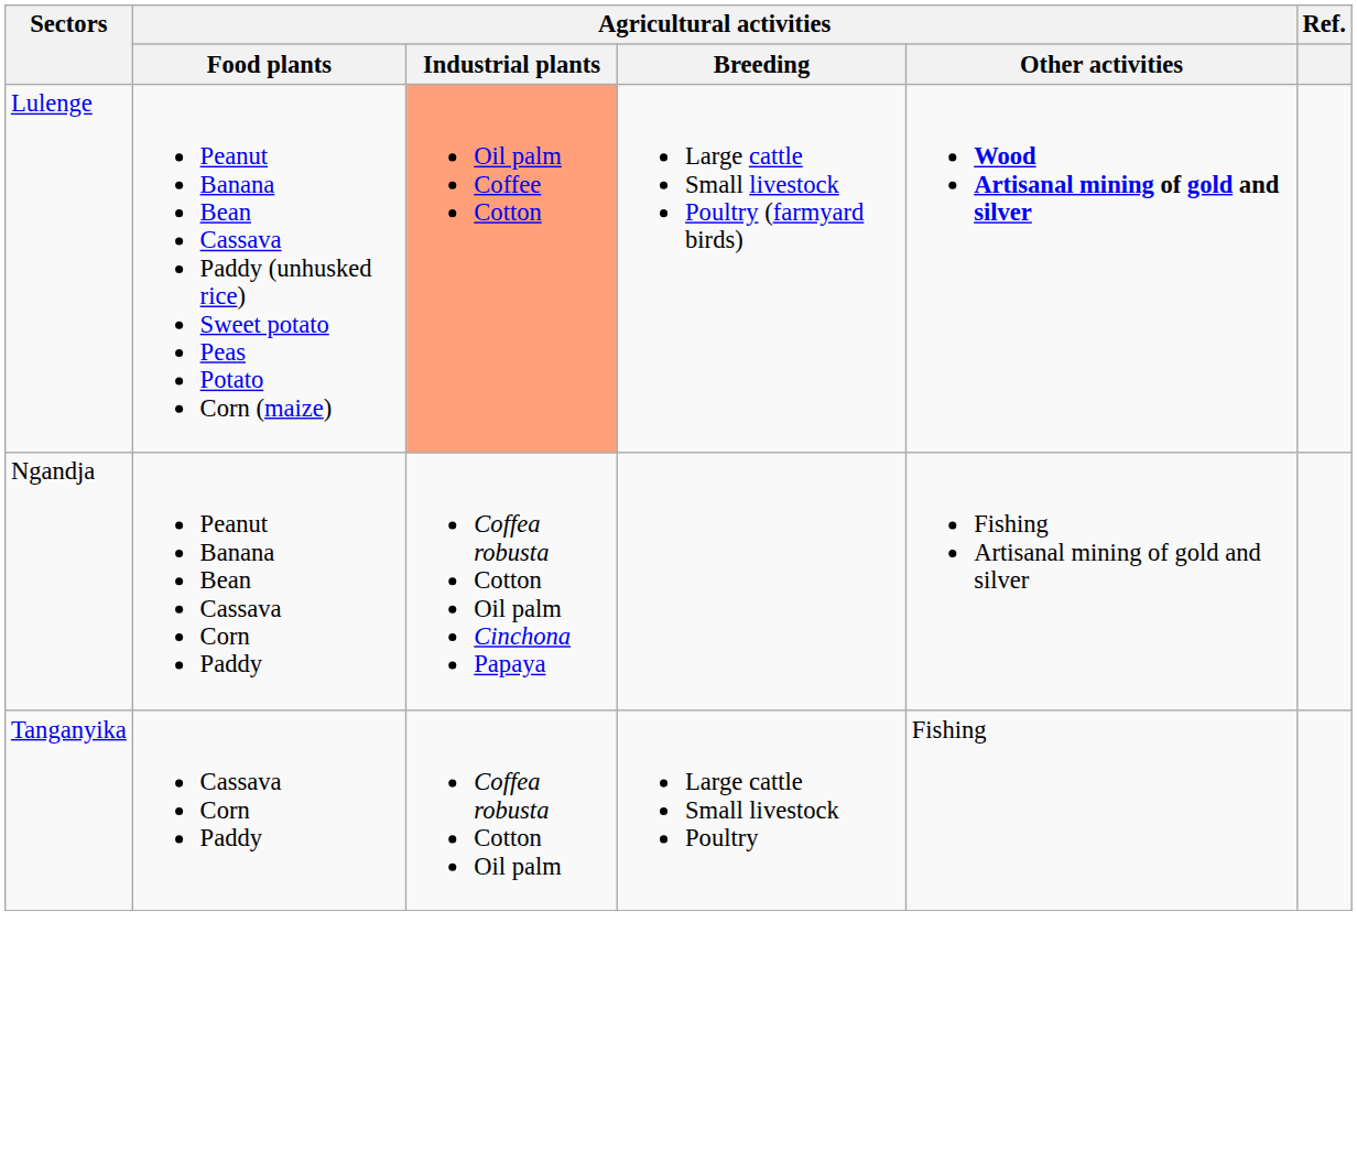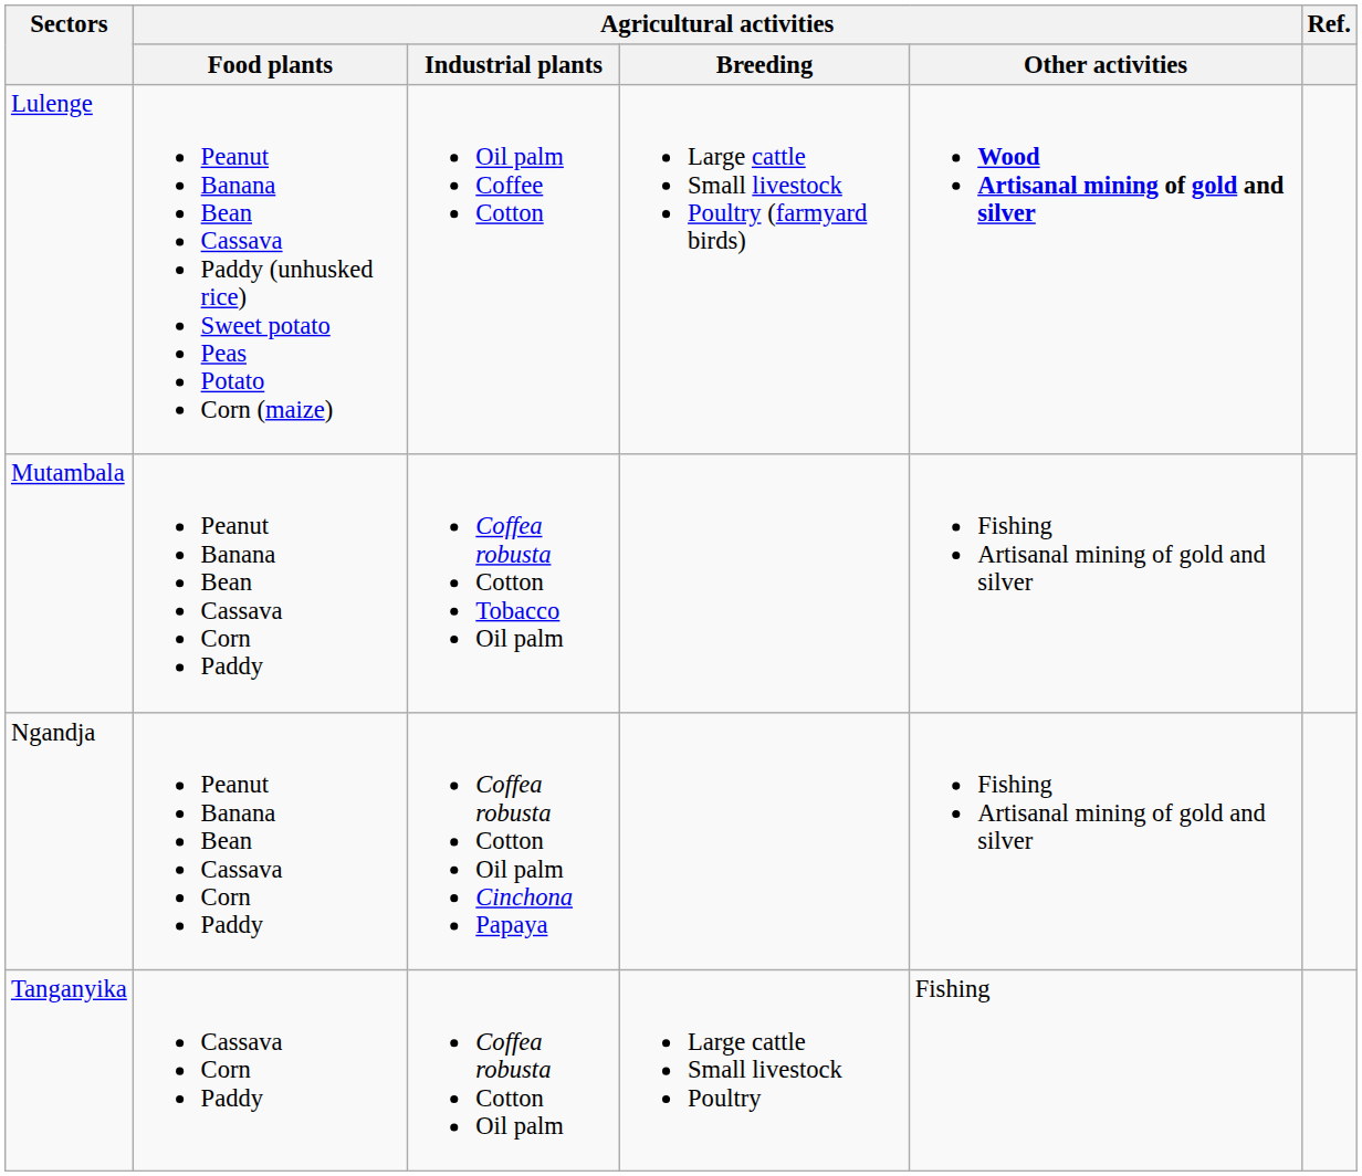Lulenge | Agricultural activities / Industrial plants: lightsalmon background -> no background
+ row: Mutambala | Peanut Banana Bean Cassava Corn Paddy | Coffea robusta Cotton Tobacco Oil palm | Fishing Artisanal mining of gold and silver
